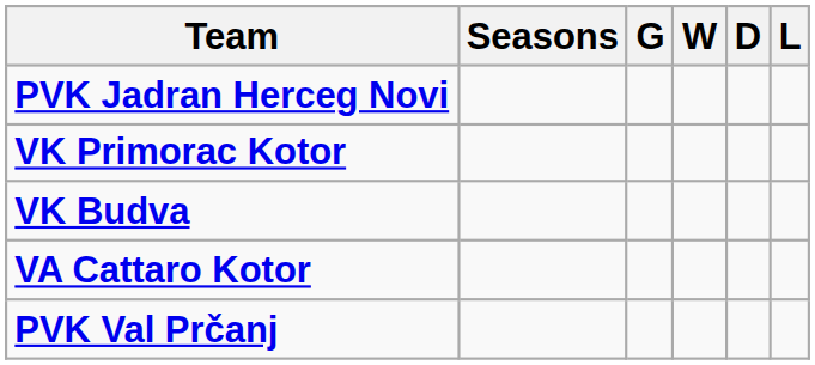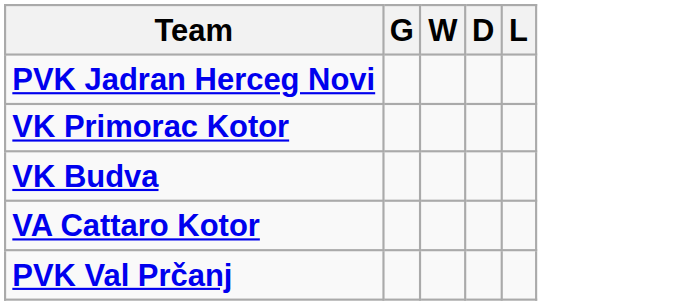- column: Seasons
